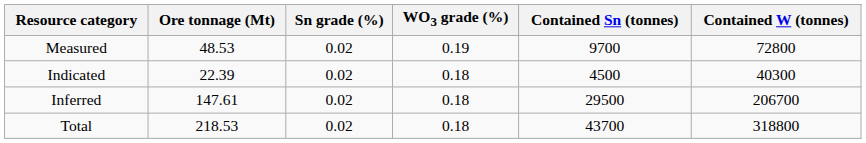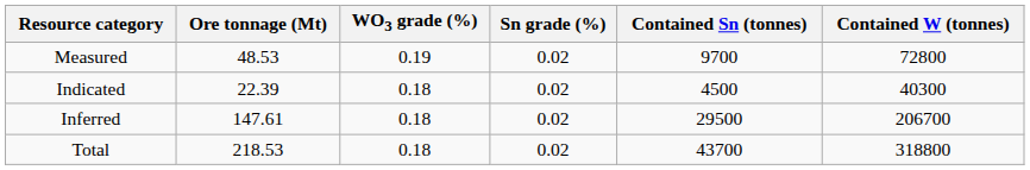columns swapped: Sn grade (%) <-> WO3 grade (%)
